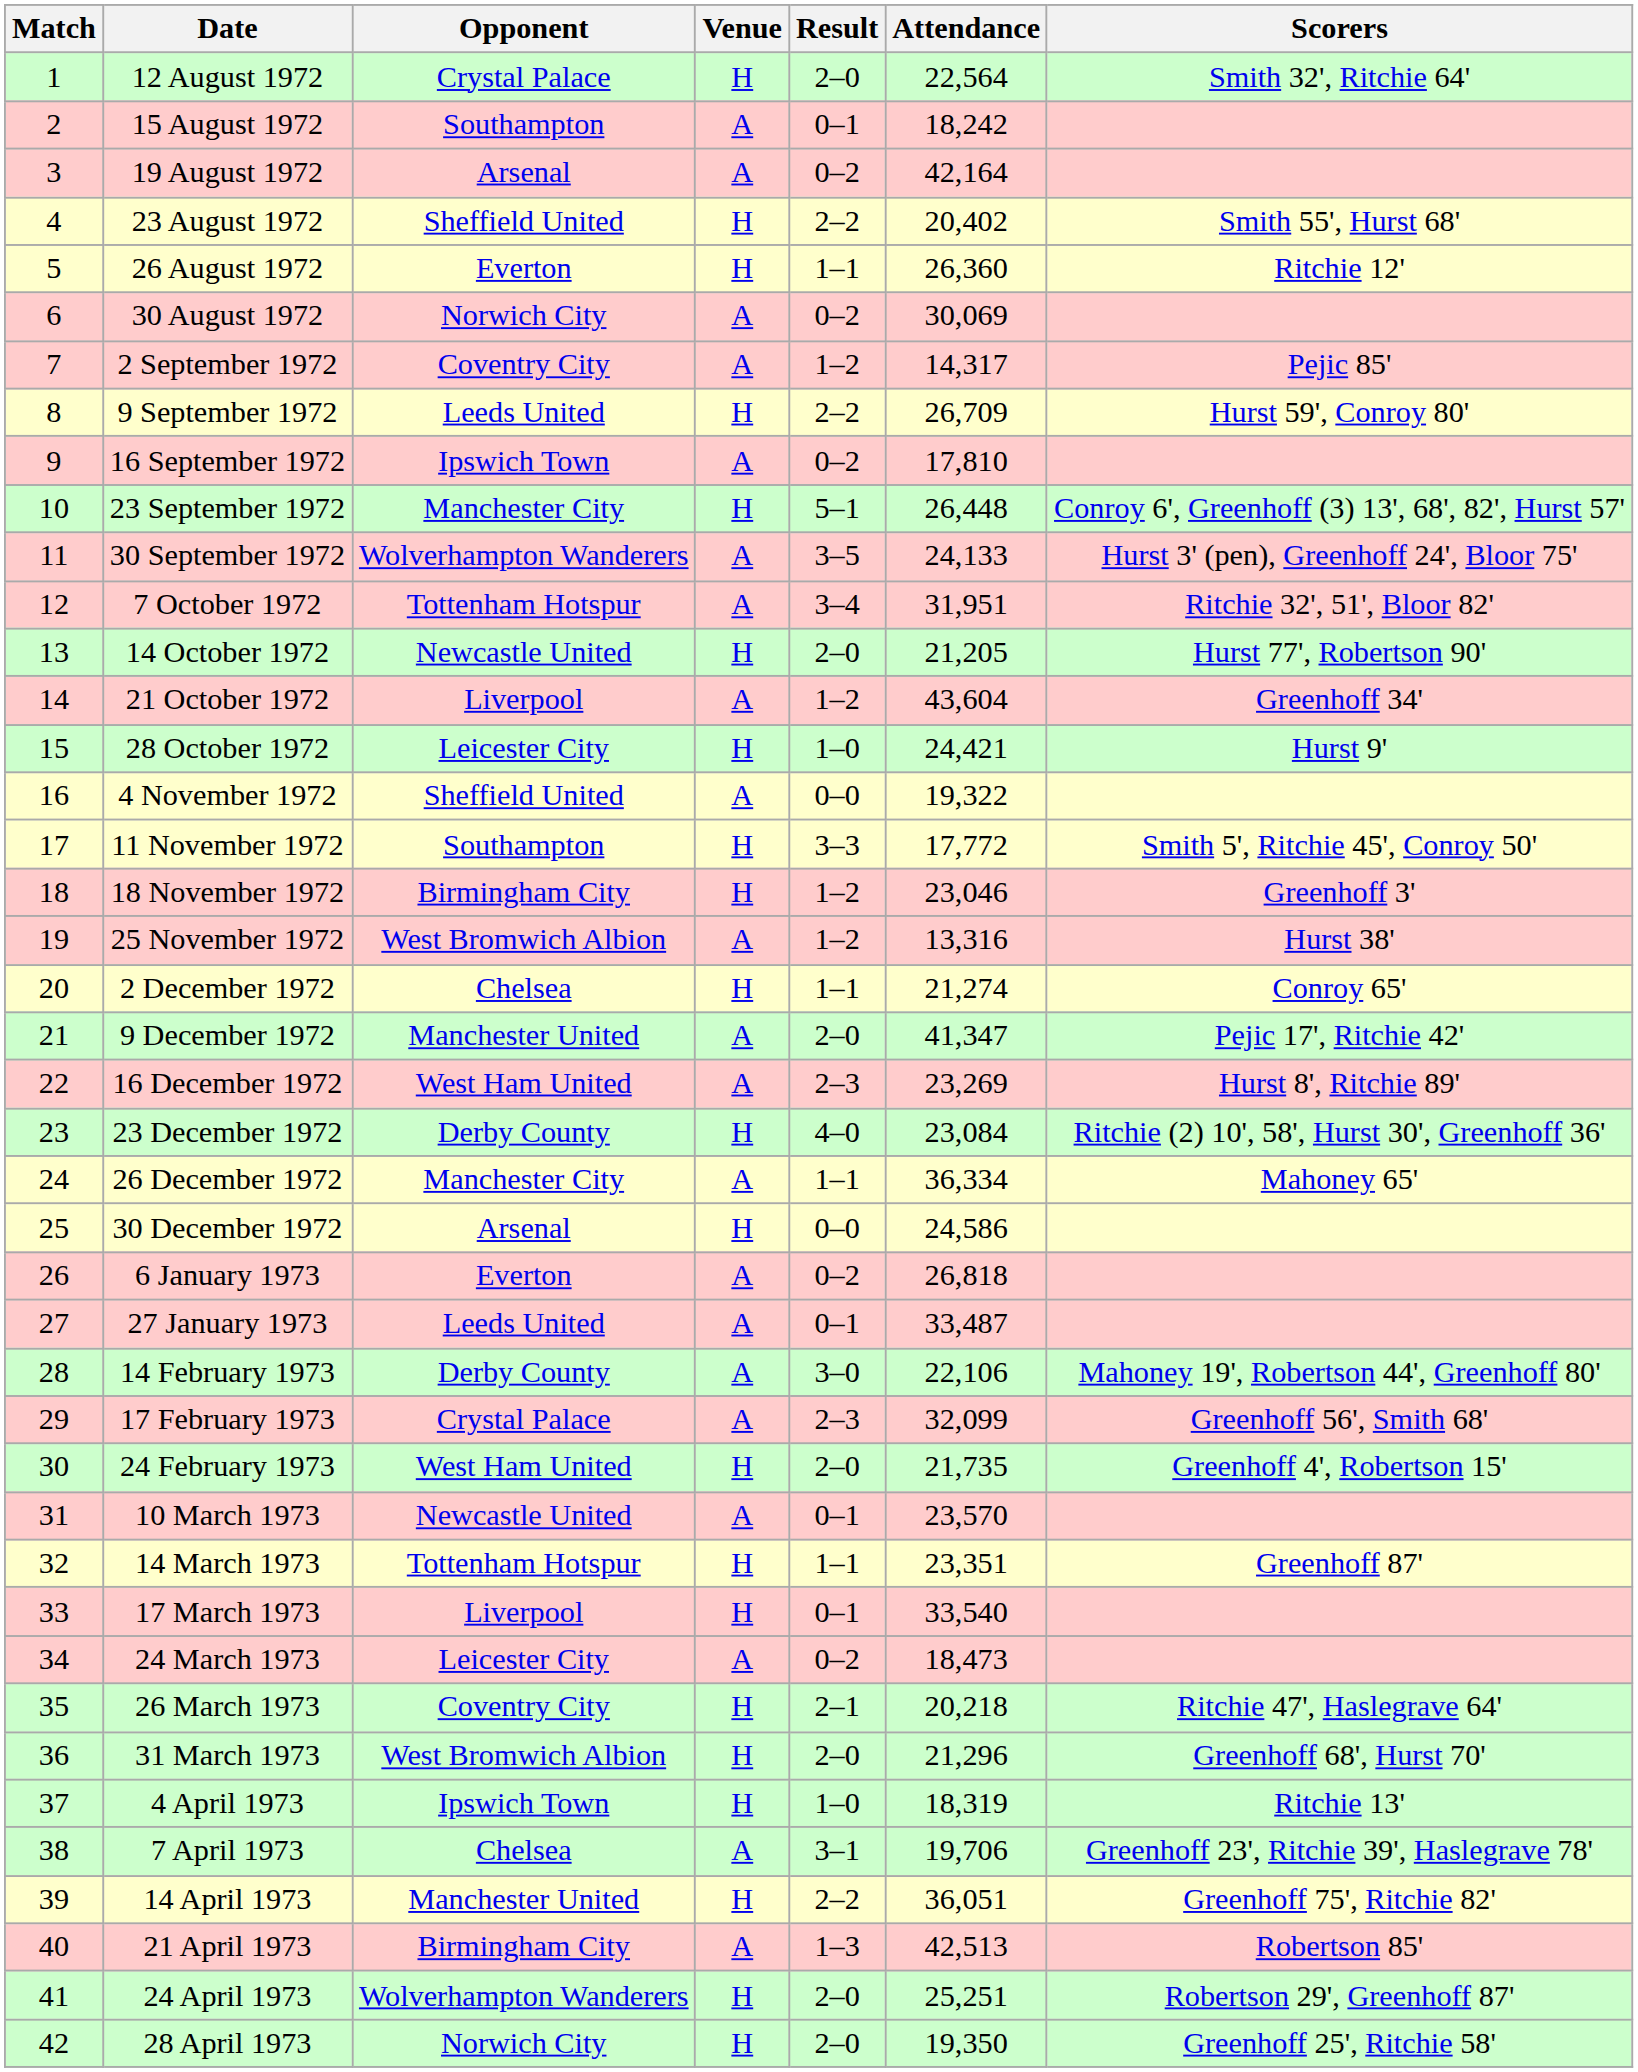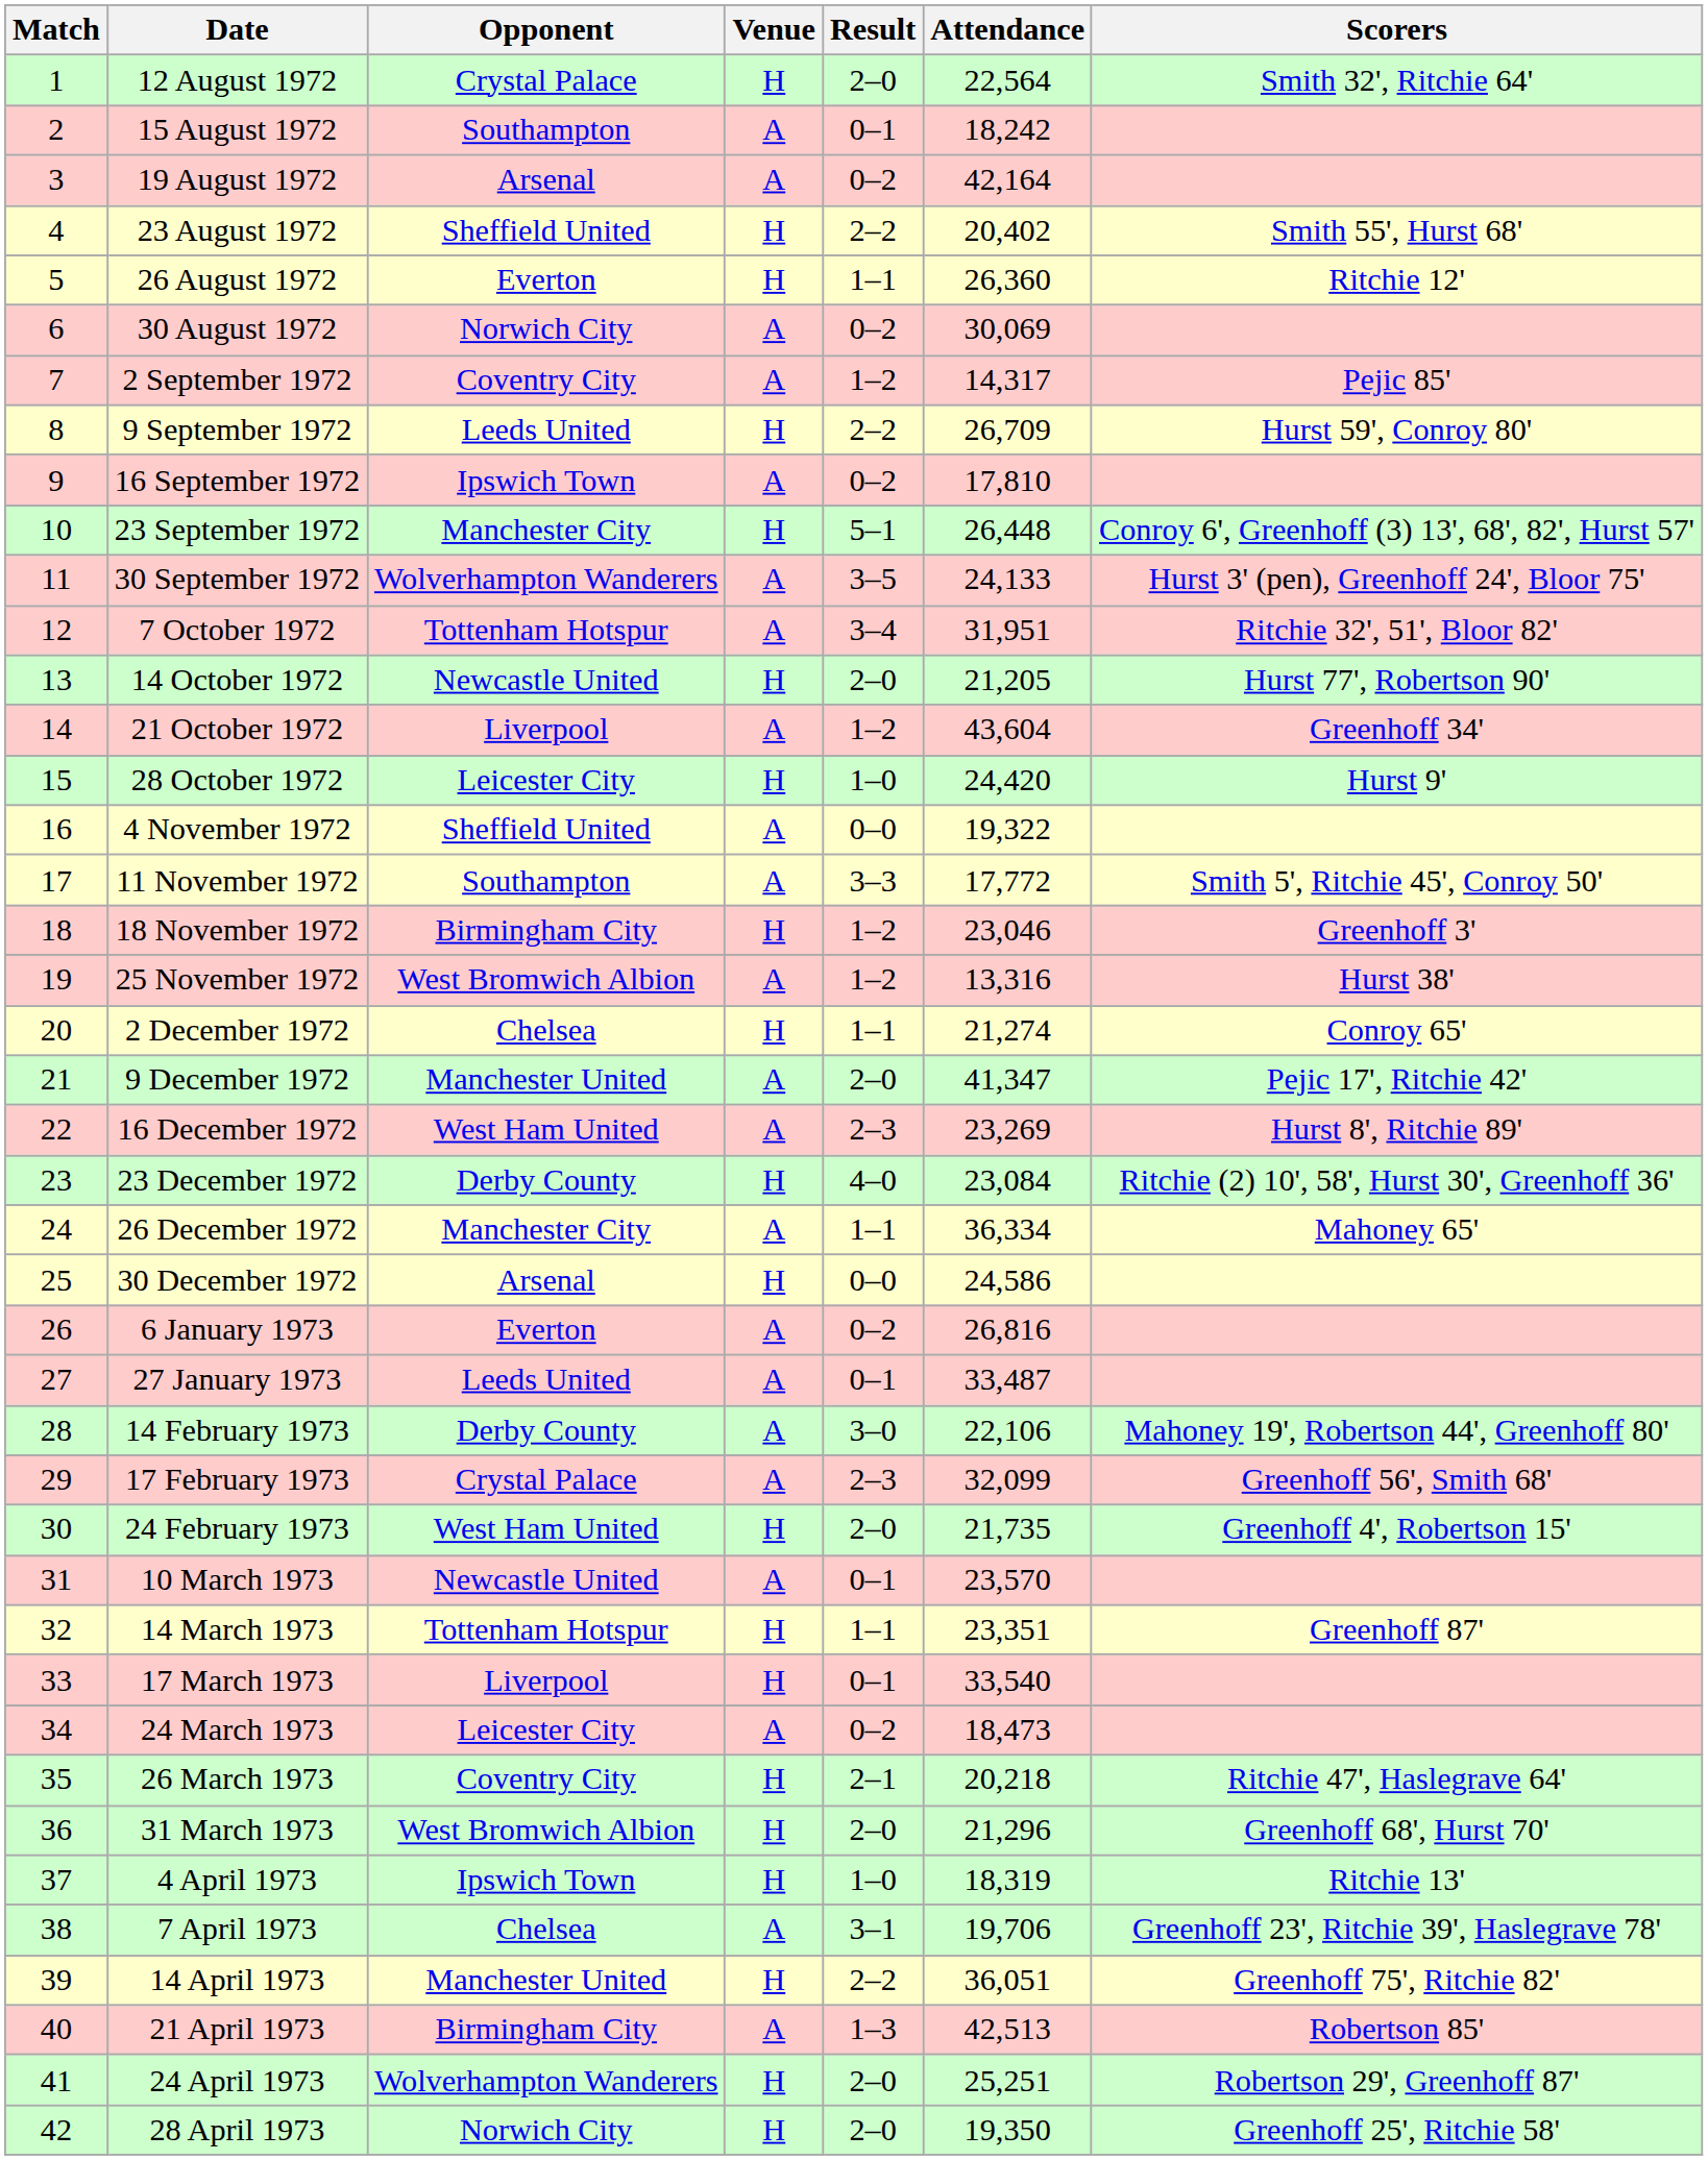28 October 1972 | Attendance: 24,421 -> 24,420
11 November 1972 | Venue: H -> A
6 January 1973 | Attendance: 26,818 -> 26,816
